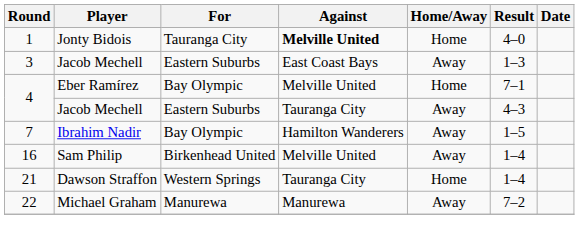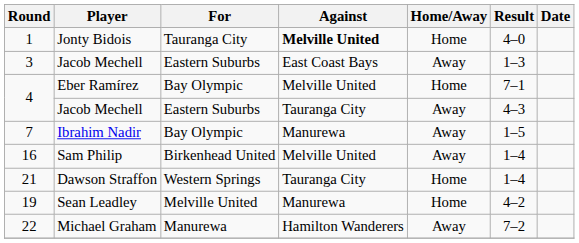7 | Against: Hamilton Wanderers -> Manurewa
+ row: 19 | Sean Leadley | Melville United | Manurewa | Home | 4–2
22 | Against: Manurewa -> Hamilton Wanderers
